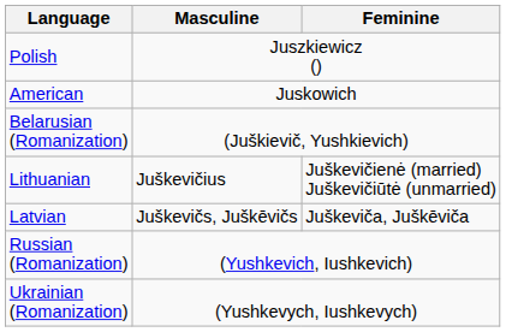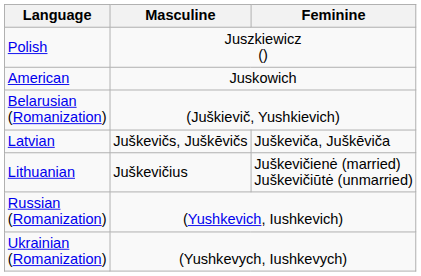rows swapped: Latvian <-> Lithuanian
